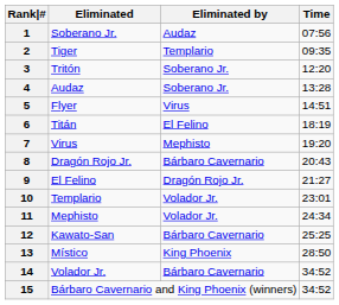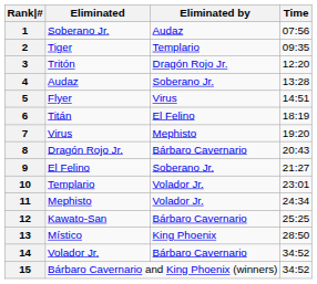3 | Eliminated by: Soberano Jr. -> Dragón Rojo Jr.
9 | Eliminated by: Dragón Rojo Jr. -> Soberano Jr.
